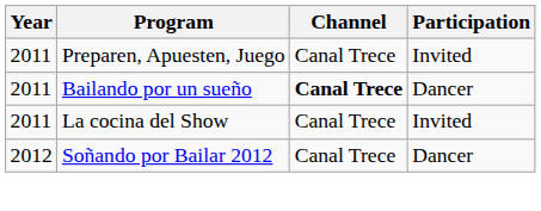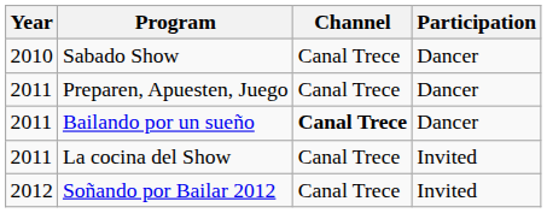+ row: 2010 | Sabado Show | Canal Trece | Dancer
Preparen, Apuesten, Juego | Participation: Invited -> Dancer
Soñando por Bailar 2012 | Participation: Dancer -> Invited
